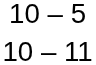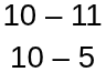rows swapped: 10 – 5 <-> 10 – 11
